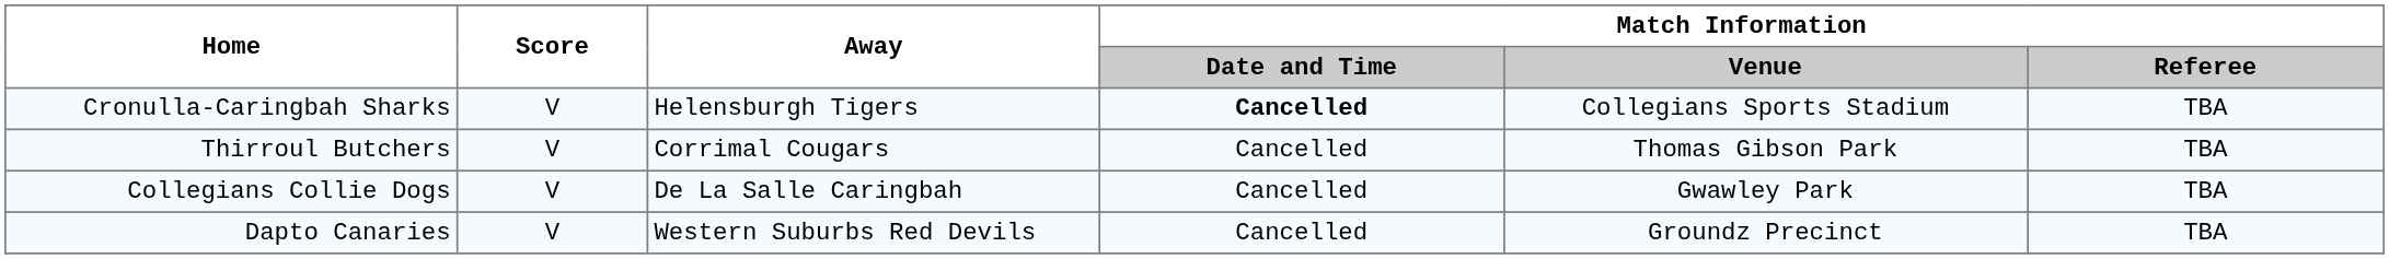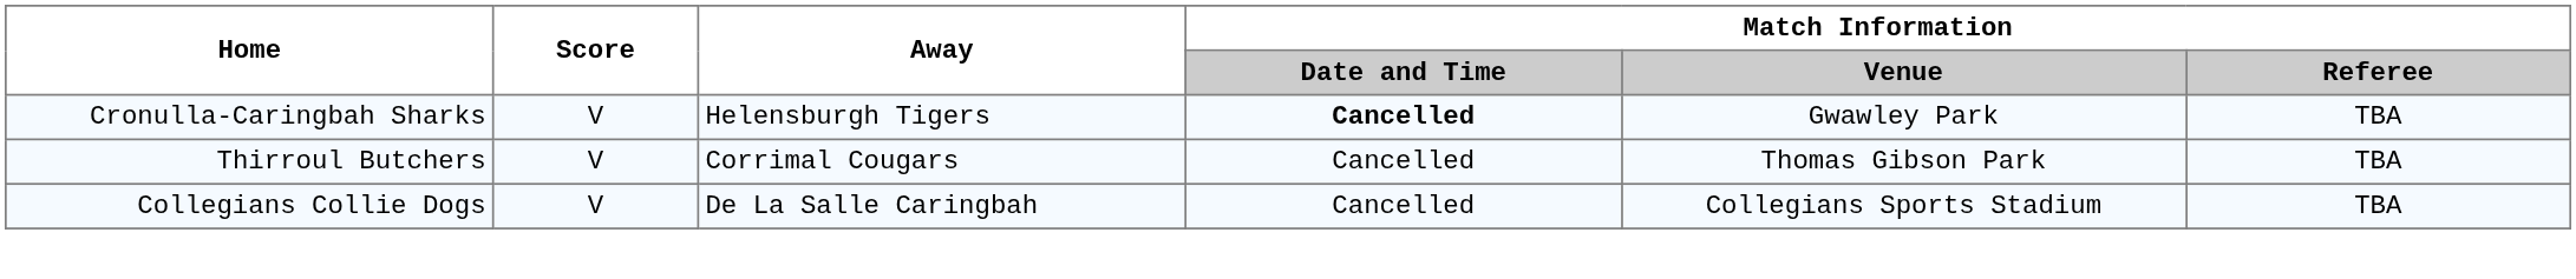Cronulla-Caringbah Sharks | Match Information / Venue: Collegians Sports Stadium -> Gwawley Park
Collegians Collie Dogs | Match Information / Venue: Gwawley Park -> Collegians Sports Stadium
- row: Dapto Canaries | V | Western Suburbs Red Devils | Cancelled | Groundz Precinct | TBA
